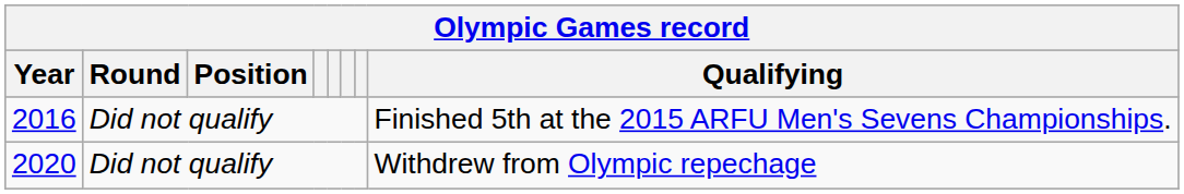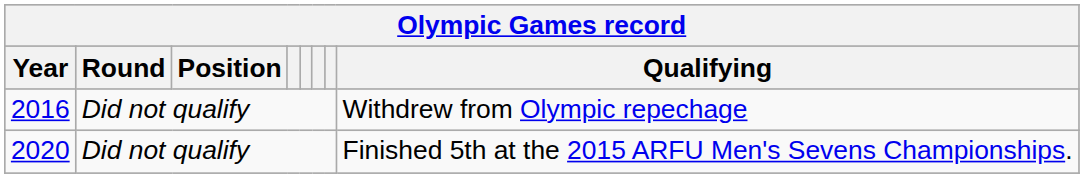2016 | Qualifying: Finished 5th at the 2015 ARFU Men's Sevens Championships. -> Withdrew from Olympic repechage
2020 | Qualifying: Withdrew from Olympic repechage -> Finished 5th at the 2015 ARFU Men's Sevens Championships.
